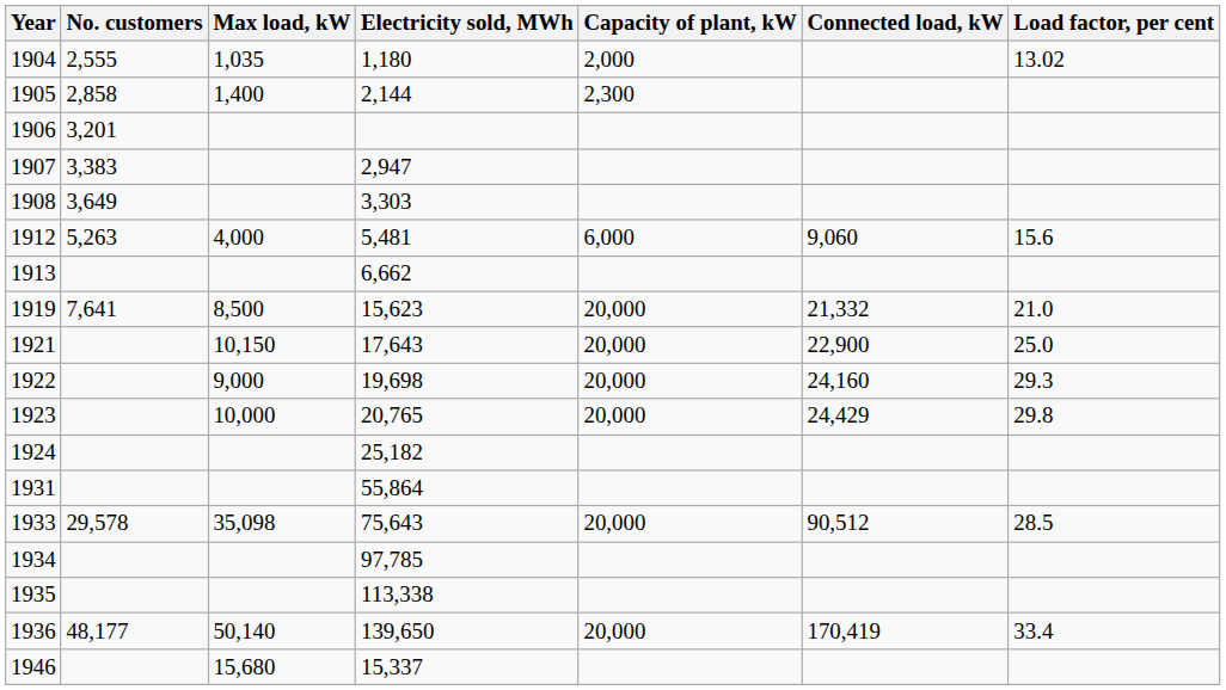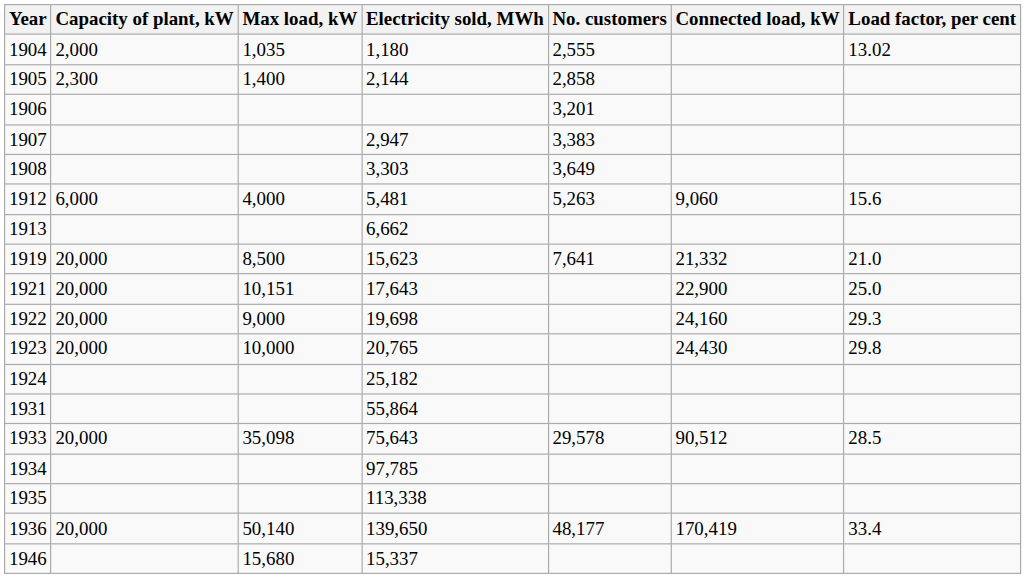columns swapped: Capacity of plant, kW <-> No. customers
1921 | Max load, kW: 10,150 -> 10,151
1923 | Connected load, kW: 24,429 -> 24,430
